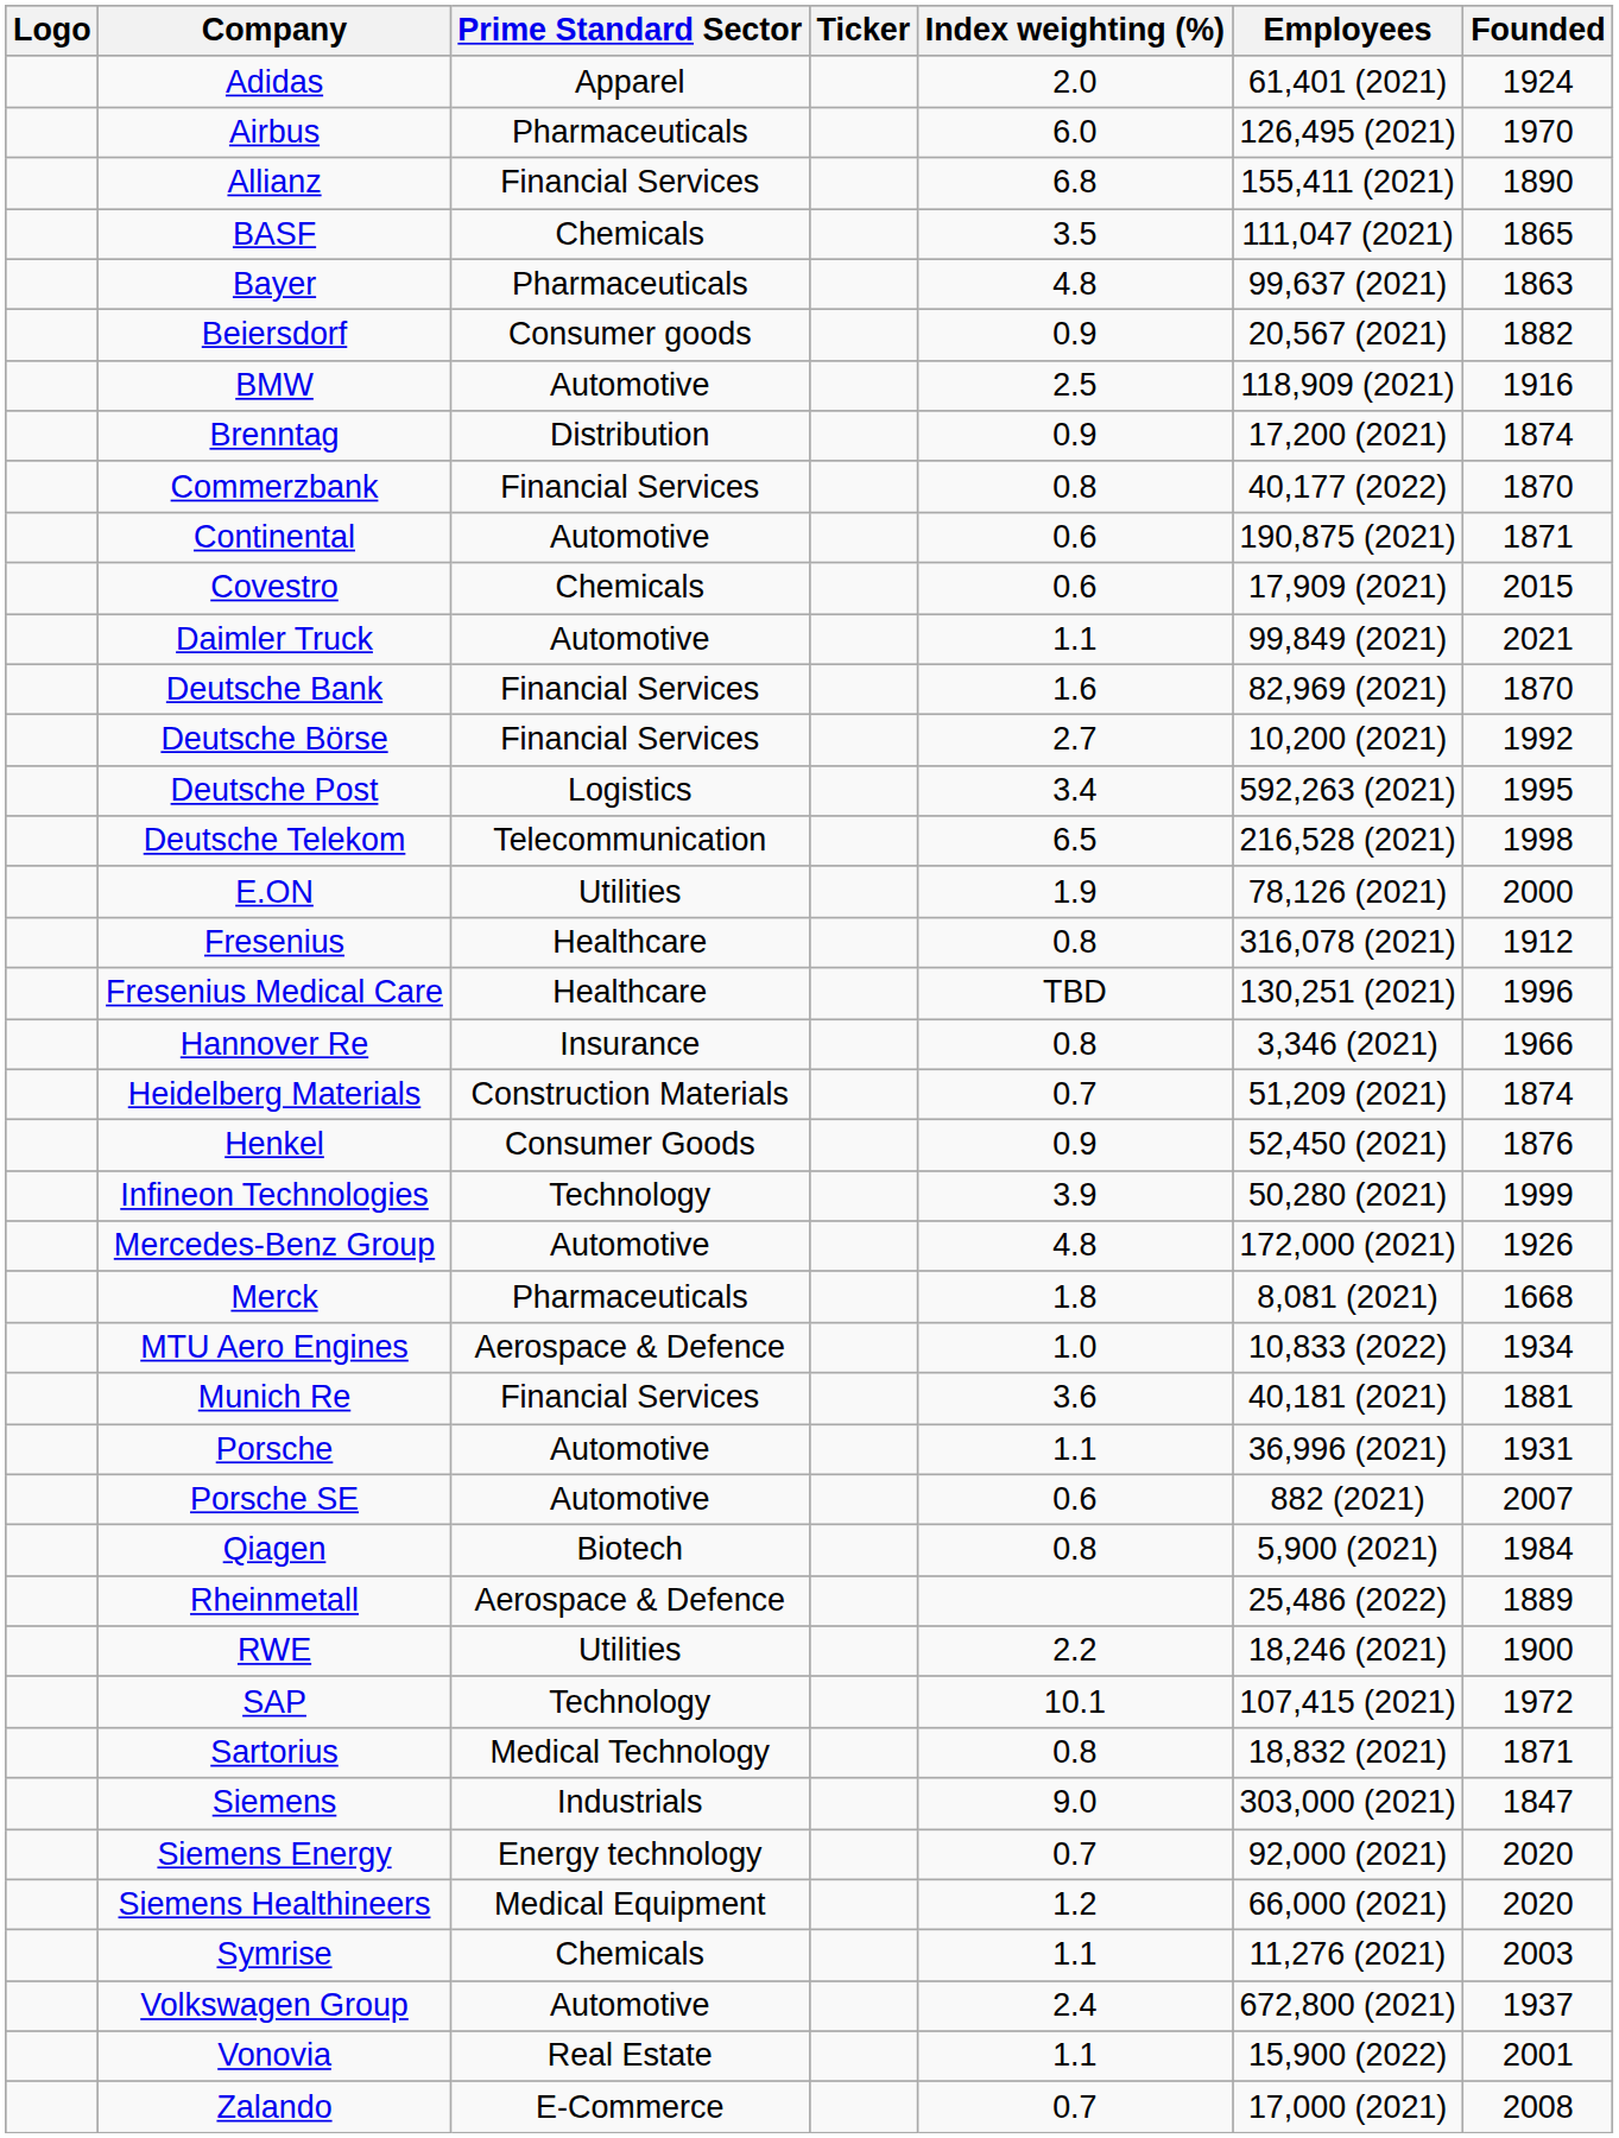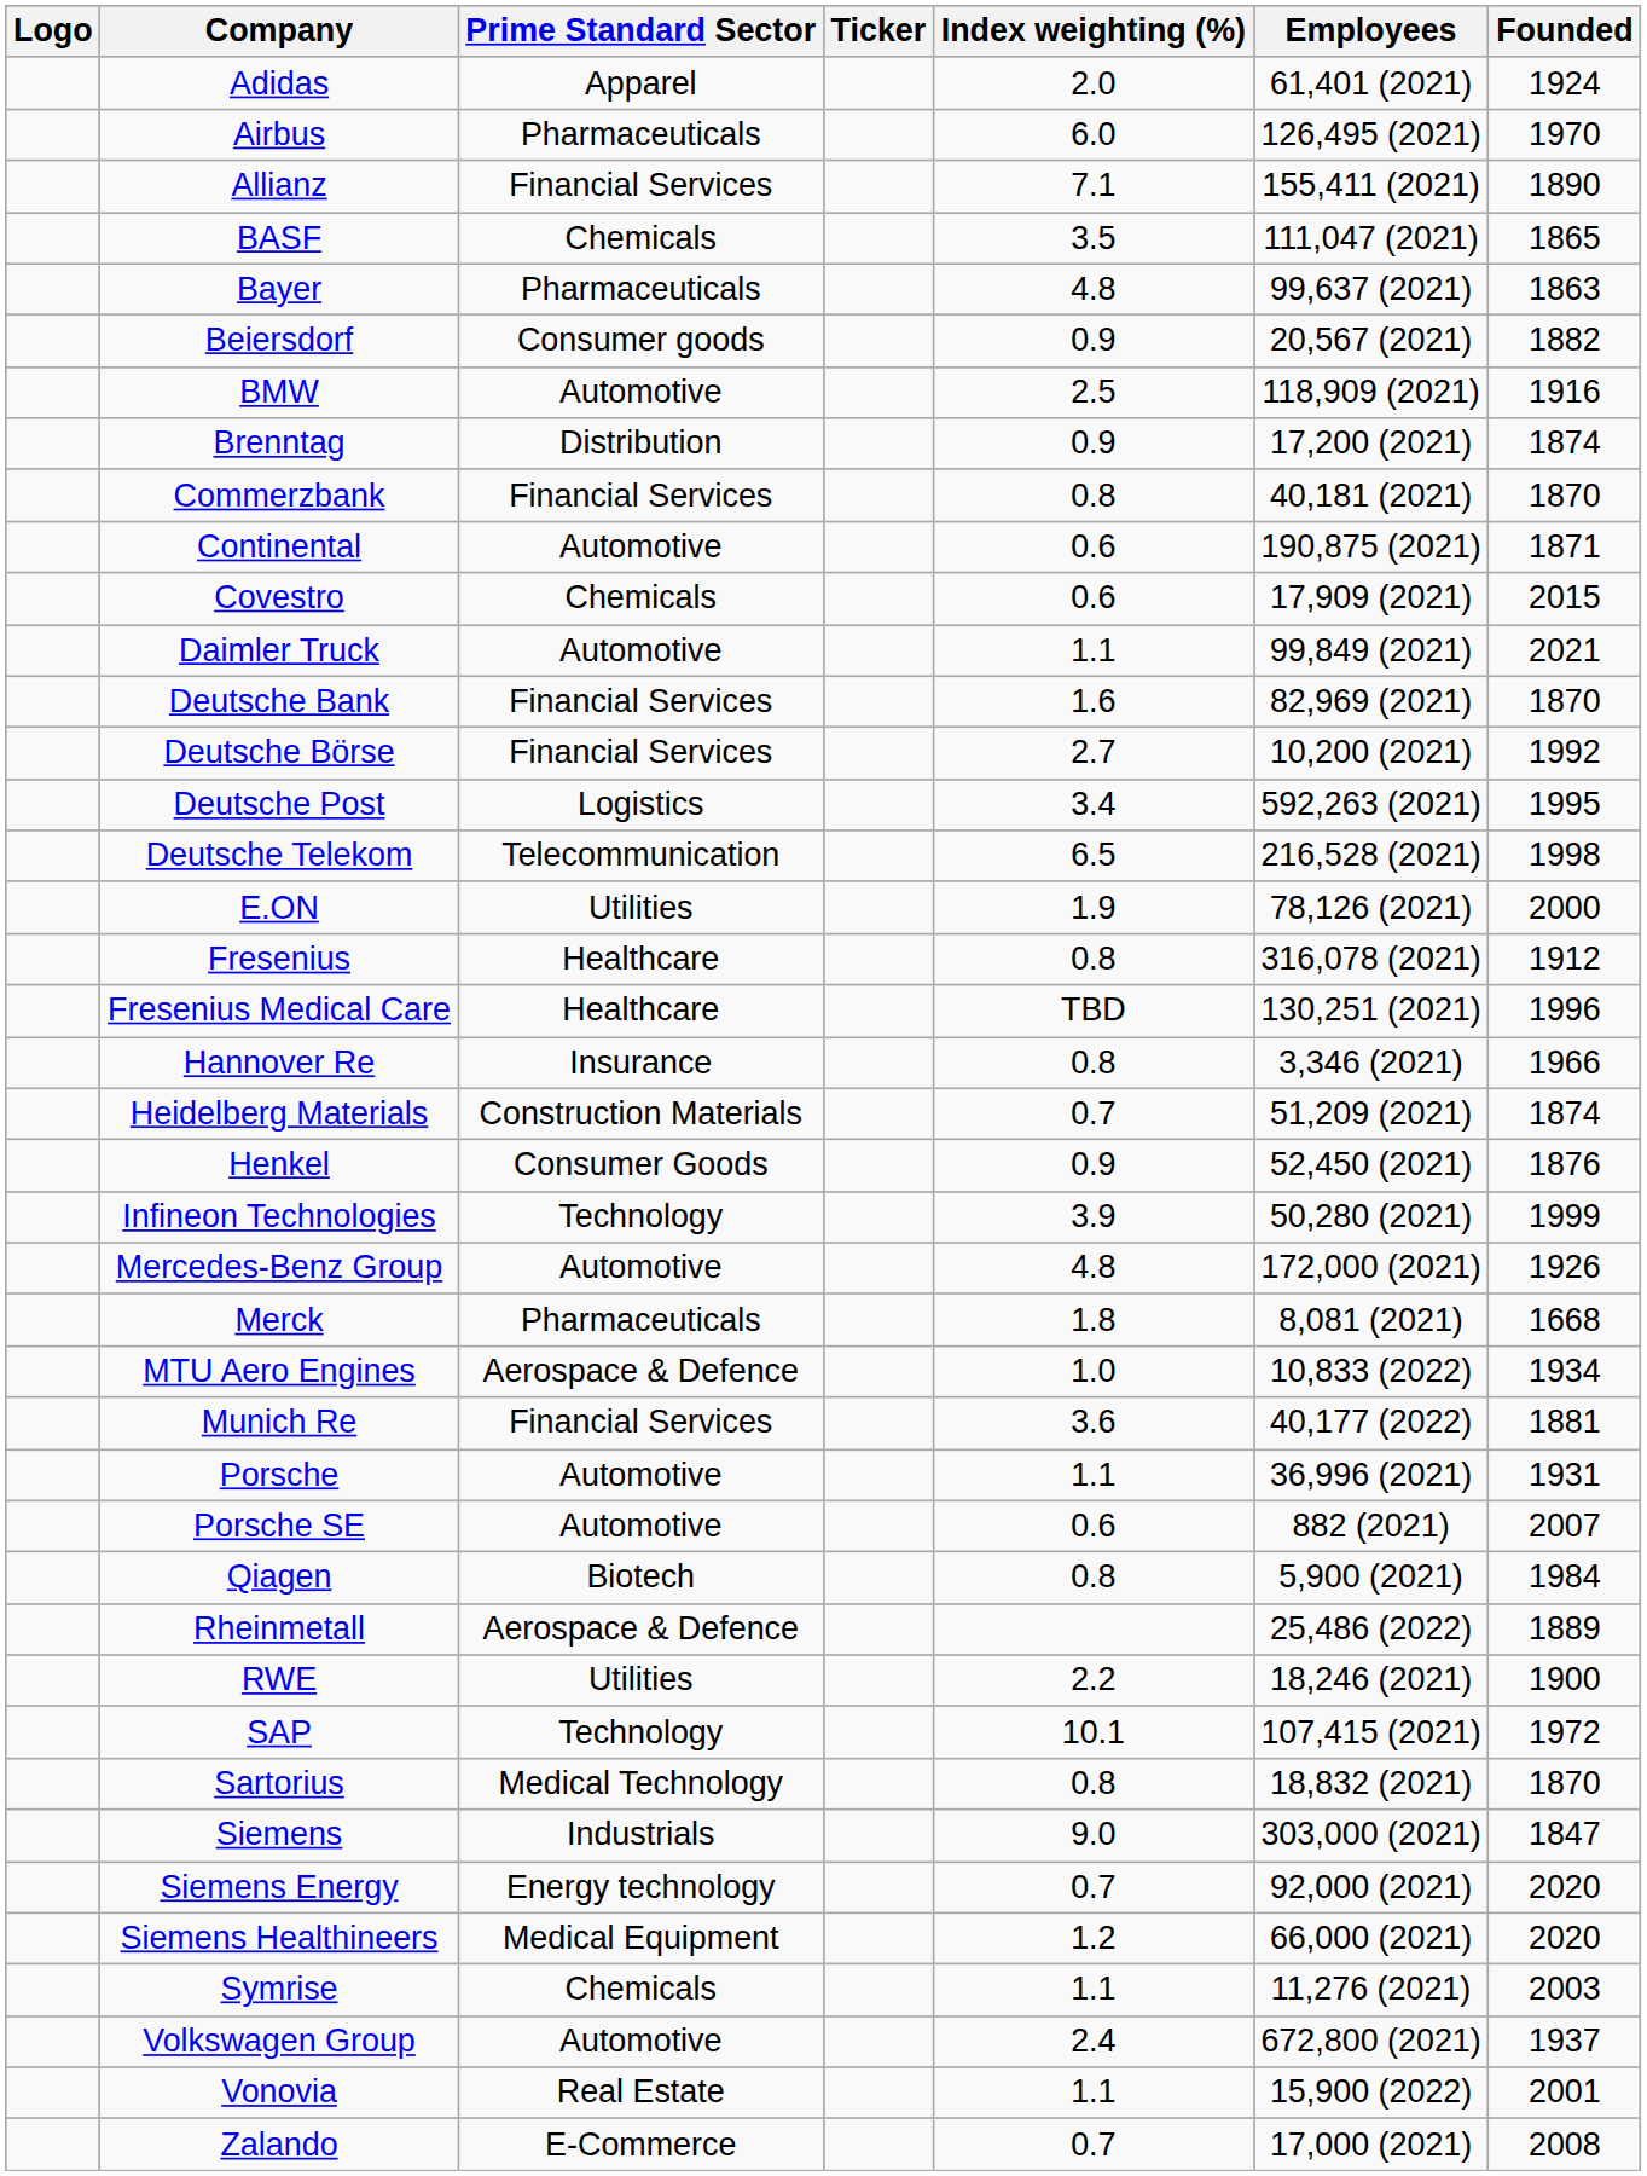Allianz | Index weighting (%): 6.8 -> 7.1
Commerzbank | Employees: 40,177 (2022) -> 40,181 (2021)
Munich Re | Employees: 40,181 (2021) -> 40,177 (2022)
Sartorius | Founded: 1871 -> 1870
